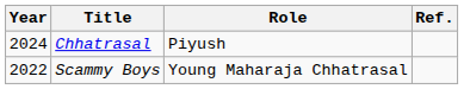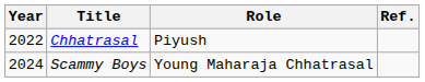Chhatrasal | Year: 2024 -> 2022
Scammy Boys | Year: 2022 -> 2024
